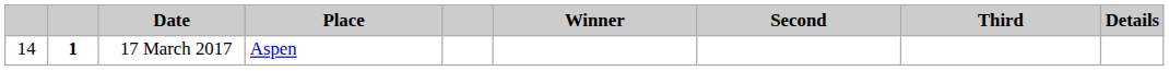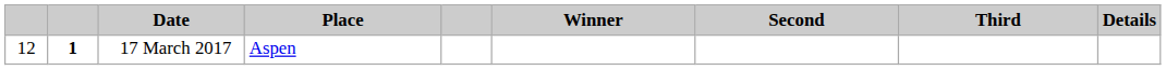17 March 2017 | column 1: 14 -> 12
